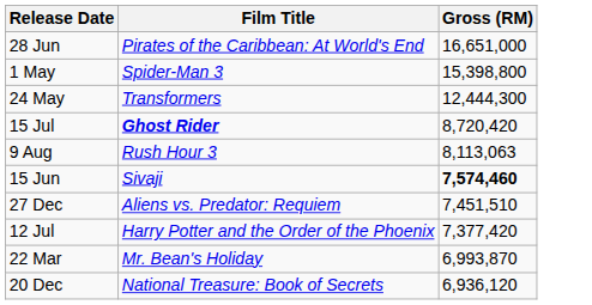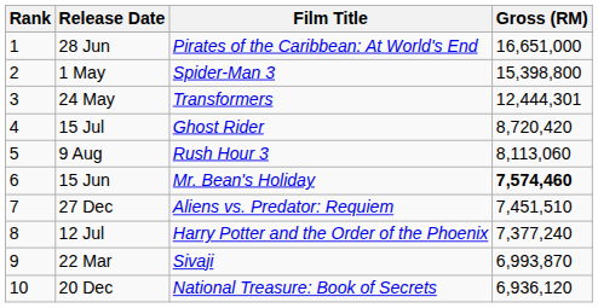+ column: Rank | 1 | 2 | 3 | 4 | 5 | 6 | 7 | 8 | 9 | 10
24 May | Gross (RM): 12,444,300 -> 12,444,301
15 Jul | Film Title: bold -> normal
9 Aug | Gross (RM): 8,113,063 -> 8,113,060
15 Jun | Film Title: Sivaji -> Mr. Bean's Holiday
12 Jul | Gross (RM): 7,377,420 -> 7,377,240
22 Mar | Film Title: Mr. Bean's Holiday -> Sivaji
